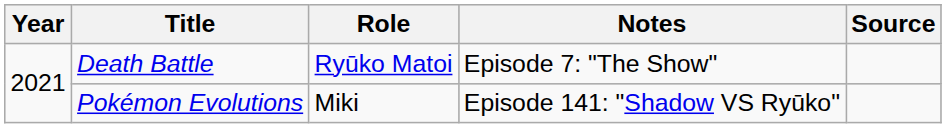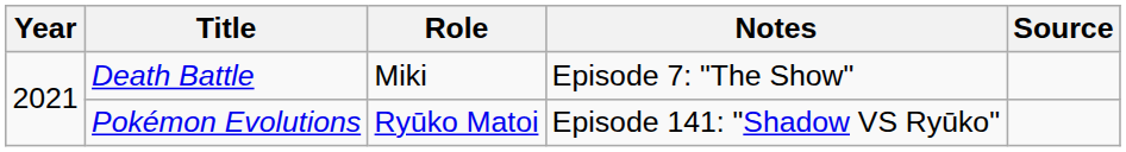Death Battle | Role: Ryūko Matoi -> Miki
Pokémon Evolutions | Role: Miki -> Ryūko Matoi
